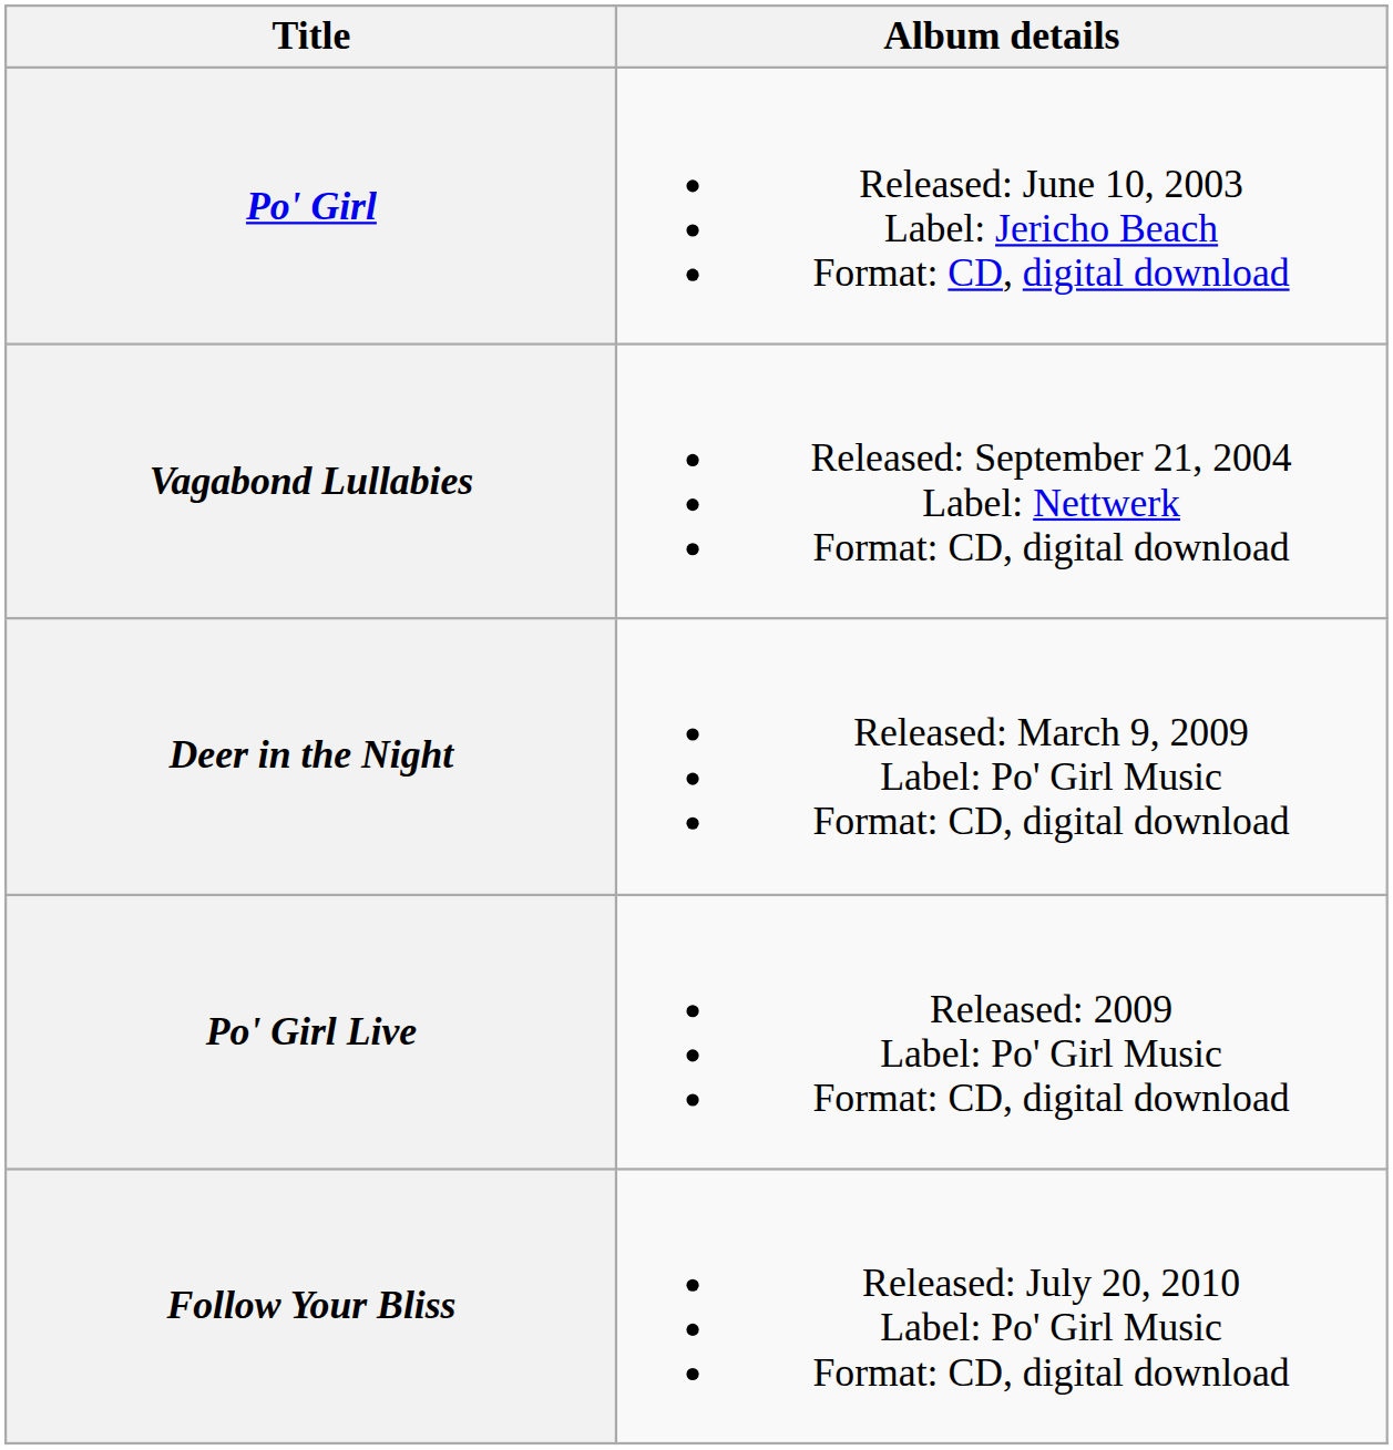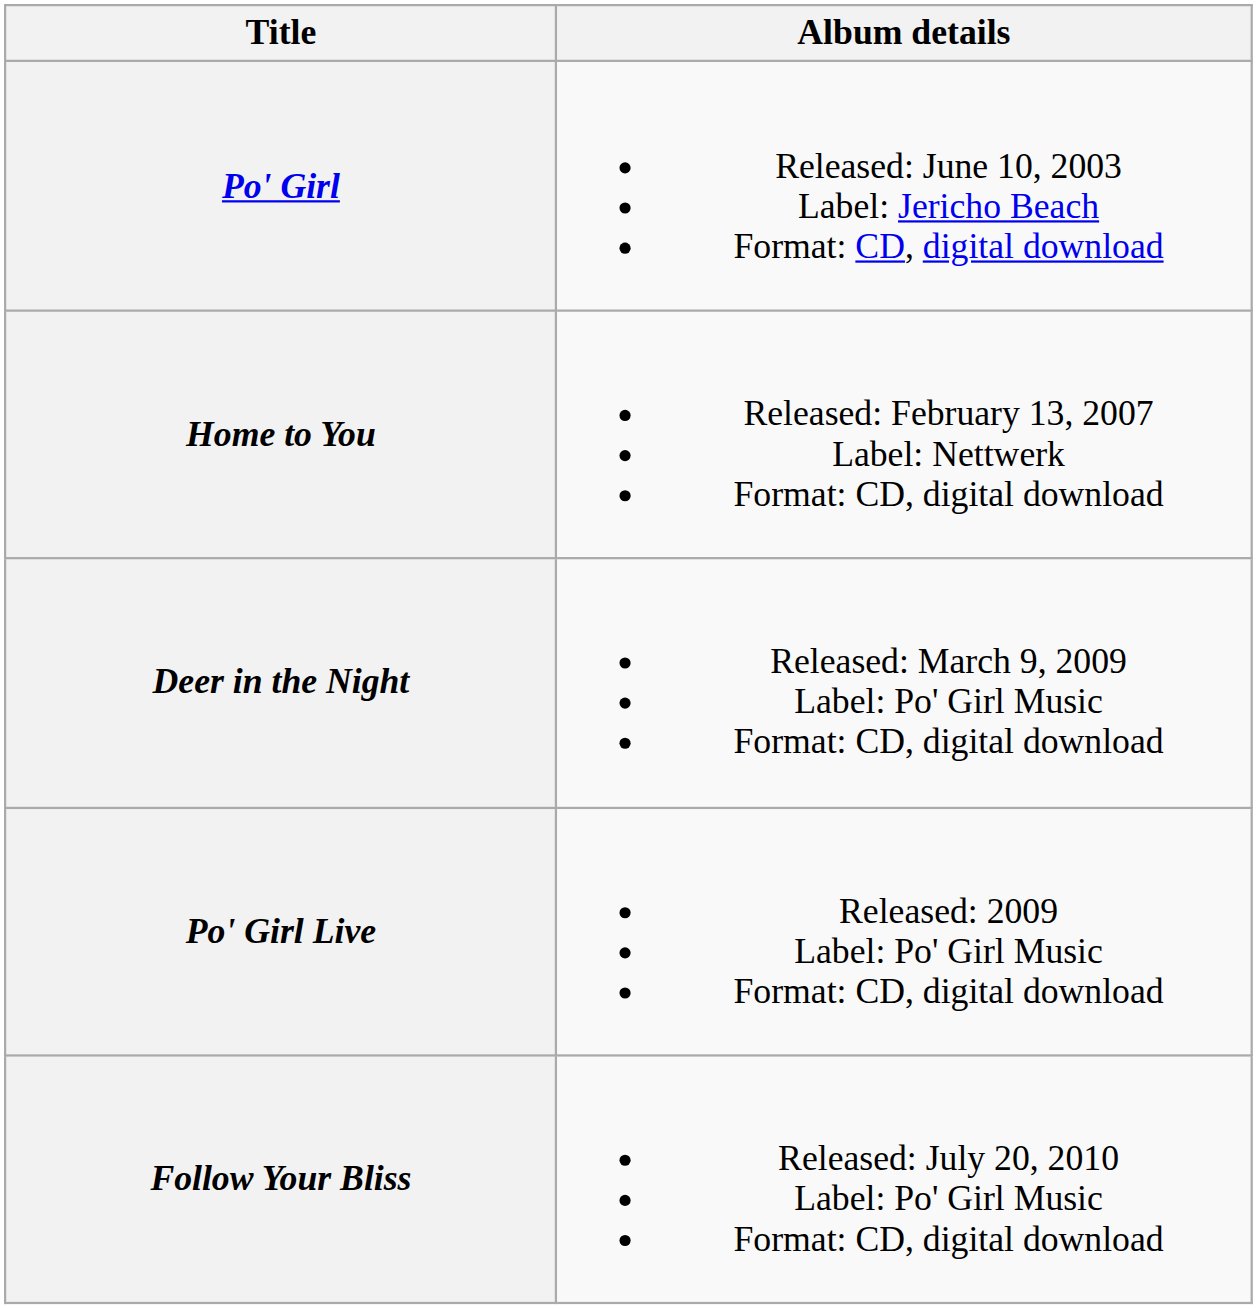- row: Vagabond Lullabies | Released: September 21, 2004 Label: Nettwerk Format: CD, digital download
+ row: Home to You | Released: February 13, 2007 Label: Nettwerk Format: CD, digital download
